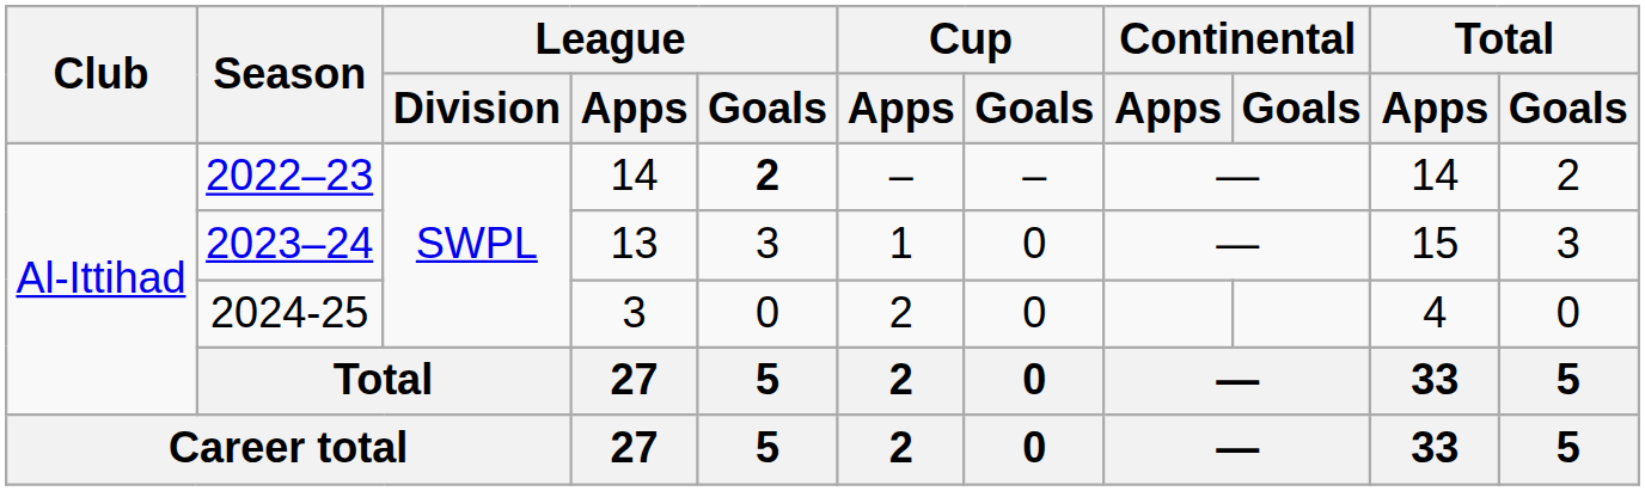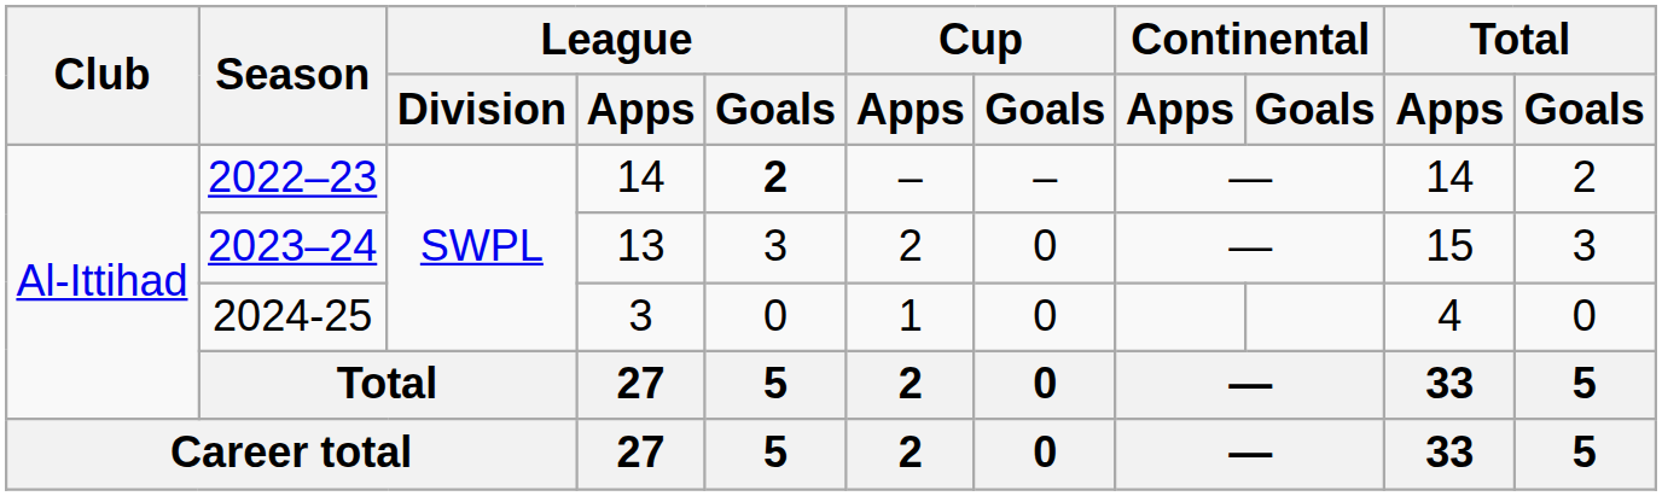2023–24 | Cup / Apps: 1 -> 2
2024-25 | Cup / Apps: 2 -> 1
